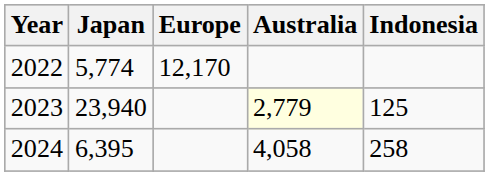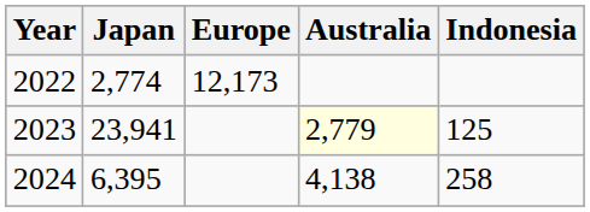2022 | Japan: 5,774 -> 2,774
2022 | Europe: 12,170 -> 12,173
2023 | Japan: 23,940 -> 23,941
2024 | Australia: 4,058 -> 4,138
